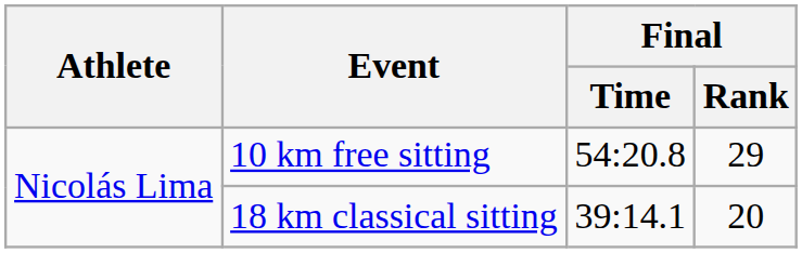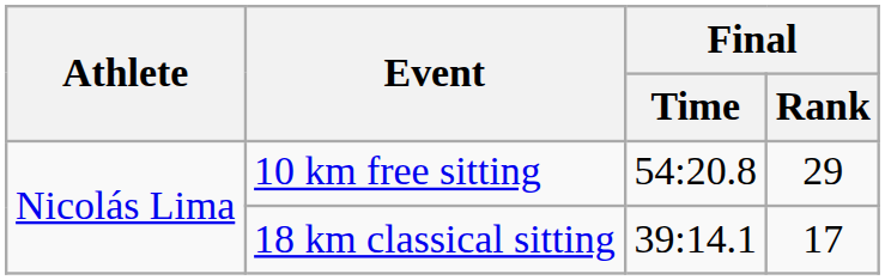18 km classical sitting | Final / Rank: 20 -> 17
